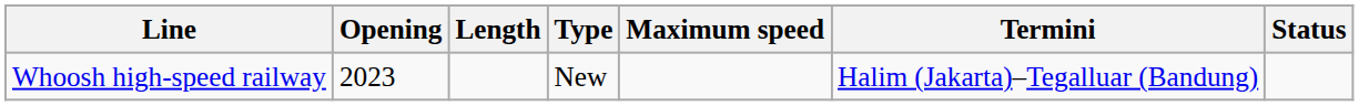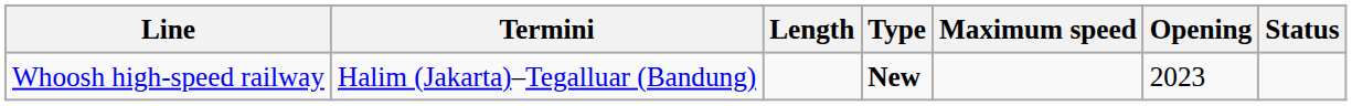columns swapped: Termini <-> Opening
Whoosh high-speed railway | Type: normal -> bold
